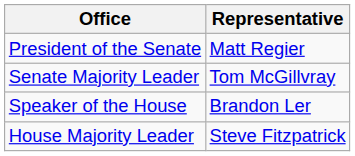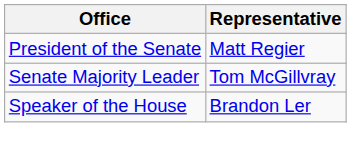- row: House Majority Leader | Steve Fitzpatrick
